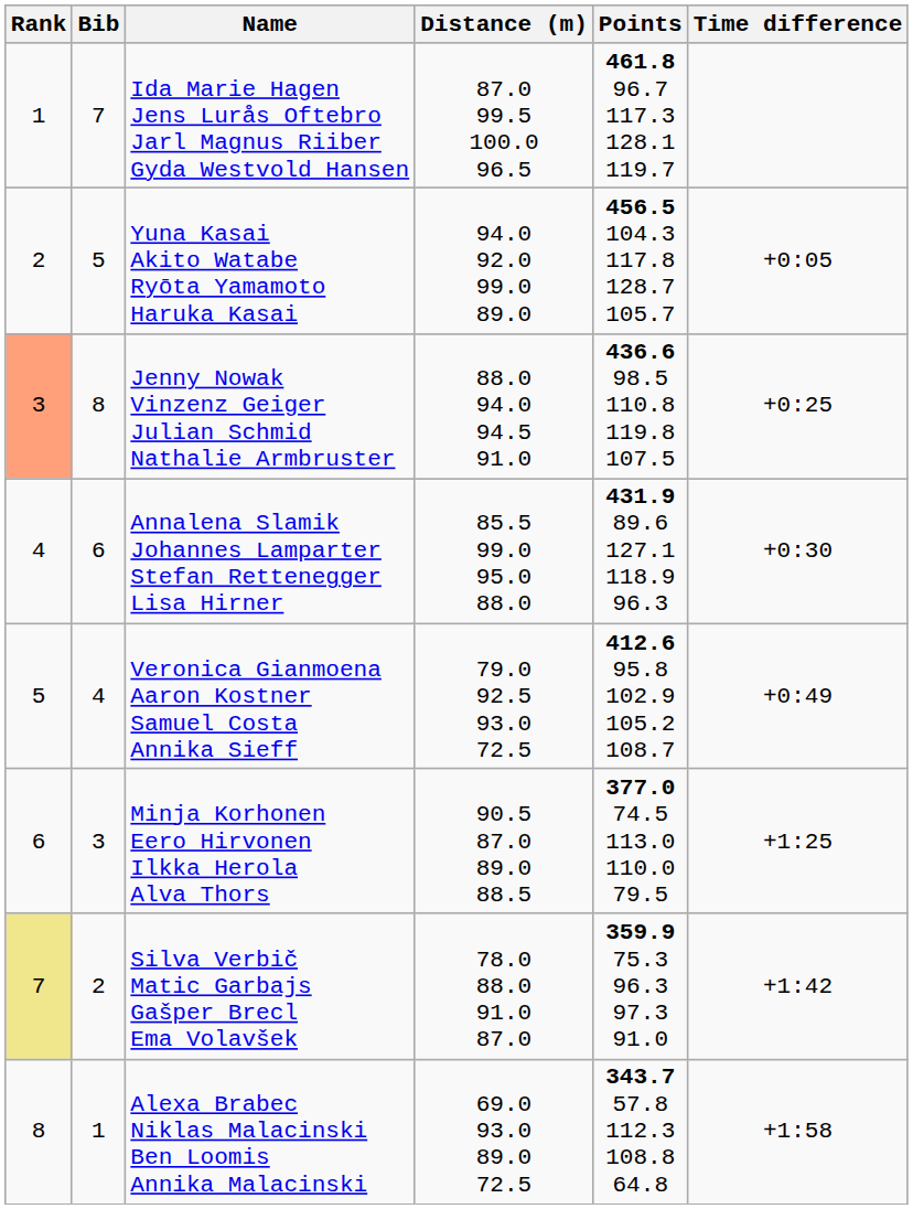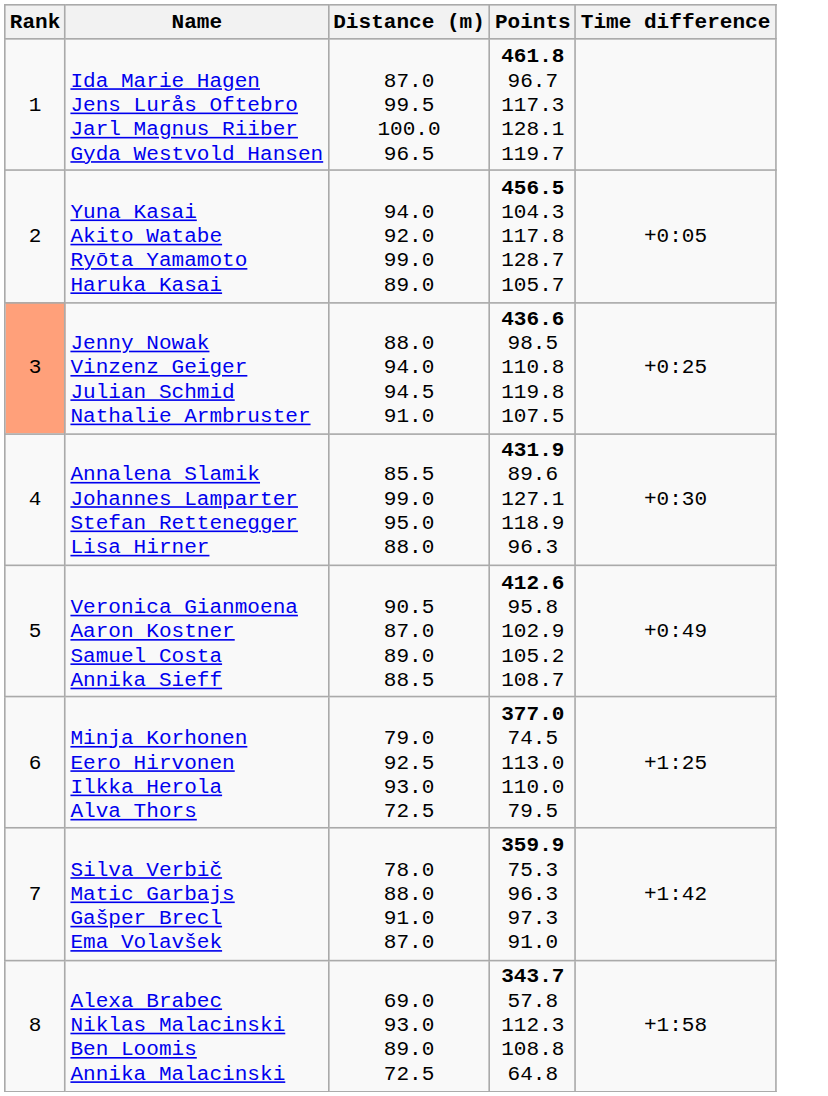- column: Bib | 7 | 5 | 8 | 6 | 4 | 3 | 2 | 1
Veronica Gianmoena Aaron Kostner Samuel Costa Annika Sieff | Distance (m): 79.0 92.5 93.0 72.5 -> 90.5 87.0 89.0 88.5
Minja Korhonen Eero Hirvonen Ilkka Herola Alva Thors | Distance (m): 90.5 87.0 89.0 88.5 -> 79.0 92.5 93.0 72.5
Silva Verbič Matic Garbajs Gašper Brecl Ema Volavšek | Rank: khaki background -> no background
